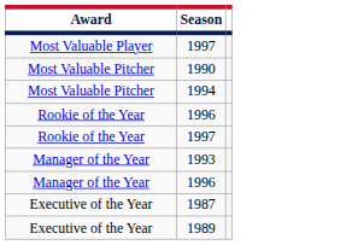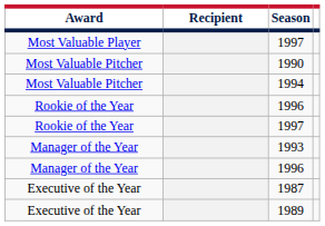+ column: Recipient
